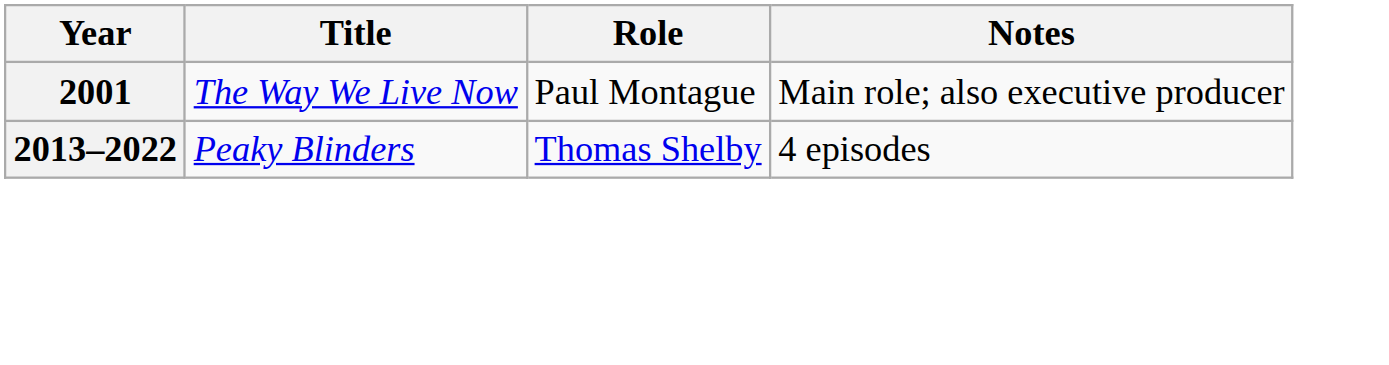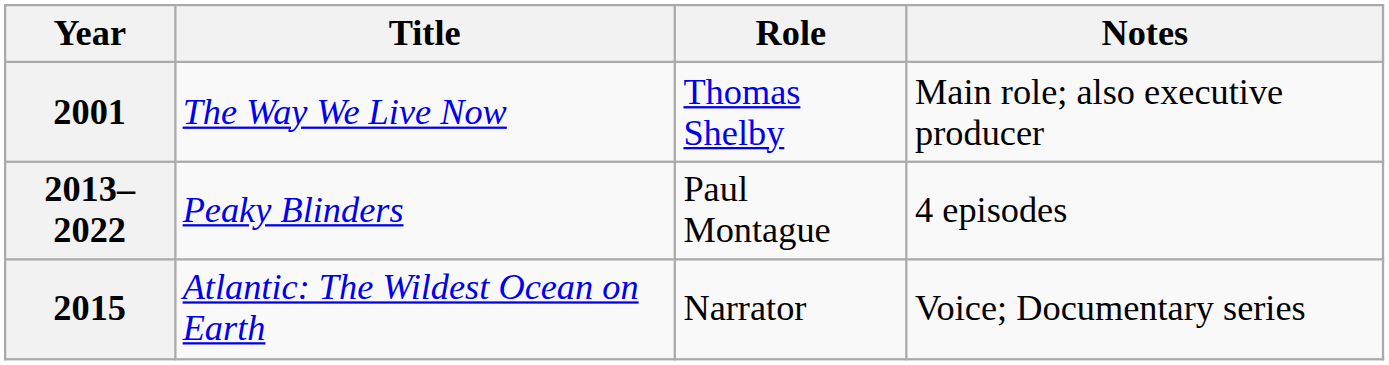2001 | Role: Paul Montague -> Thomas Shelby
2013–2022 | Role: Thomas Shelby -> Paul Montague
+ row: 2015 | Atlantic: The Wildest Ocean on Earth | Narrator | Voice; Documentary series
